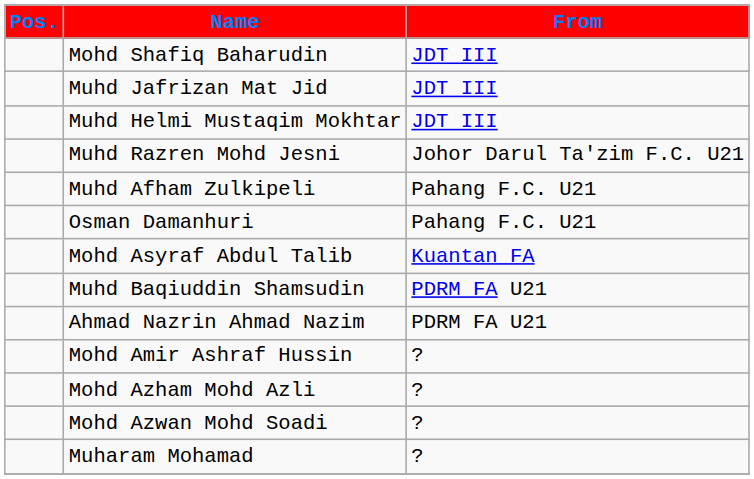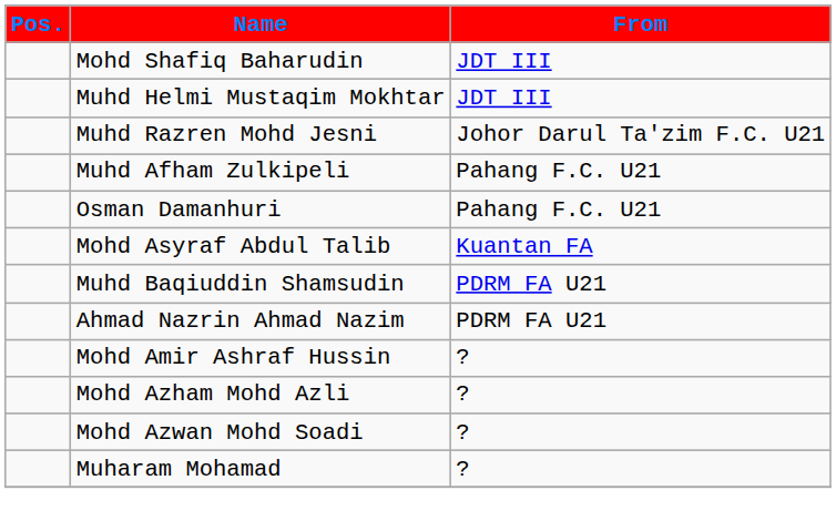- row: Muhd Jafrizan Mat Jid | JDT III
